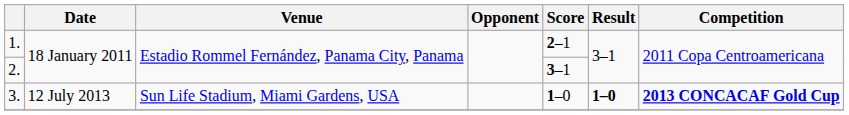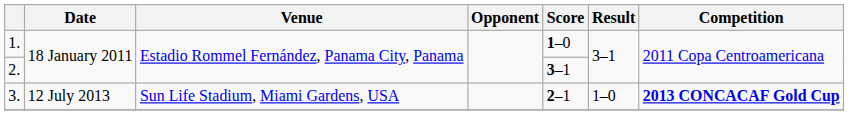1. | Score: 2–1 -> 1–0
3. | Score: 1–0 -> 2–1
3. | Result: bold -> normal
